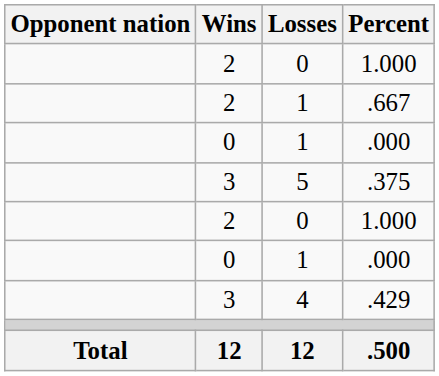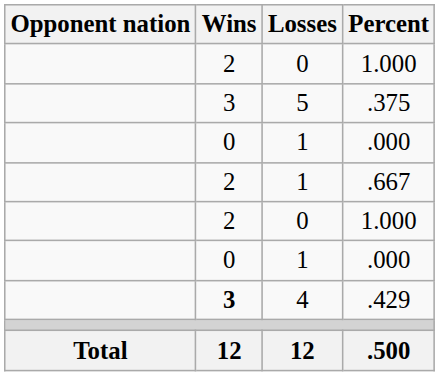rows swapped: .667 <-> .375
.429 | Wins: normal -> bold
